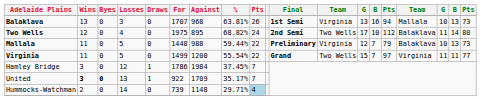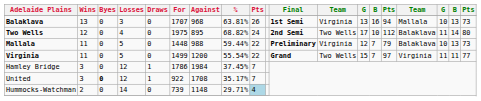United | Wins: bold -> normal
United | Losses: 13 -> 12
United | Against: 1709 -> 1708
